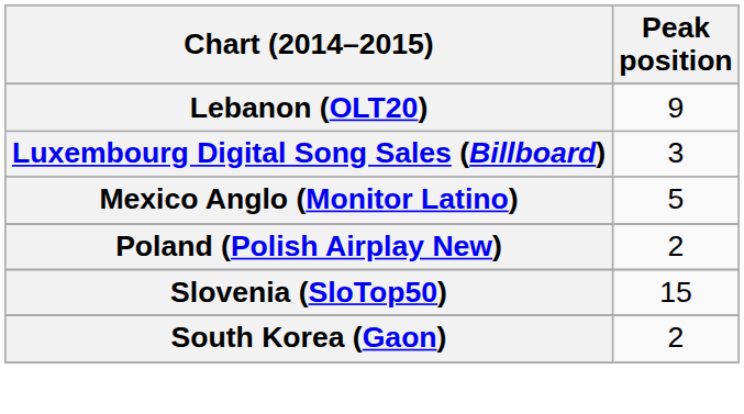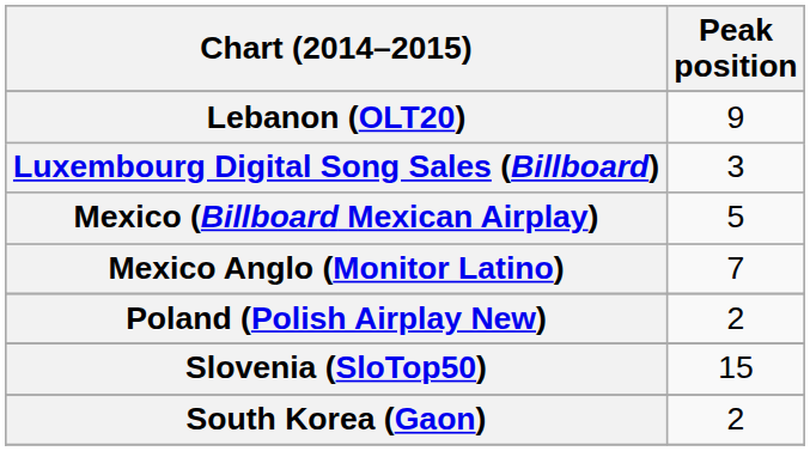+ row: Mexico (Billboard Mexican Airplay) | 5
Mexico Anglo (Monitor Latino) | Peak position: 5 -> 7
